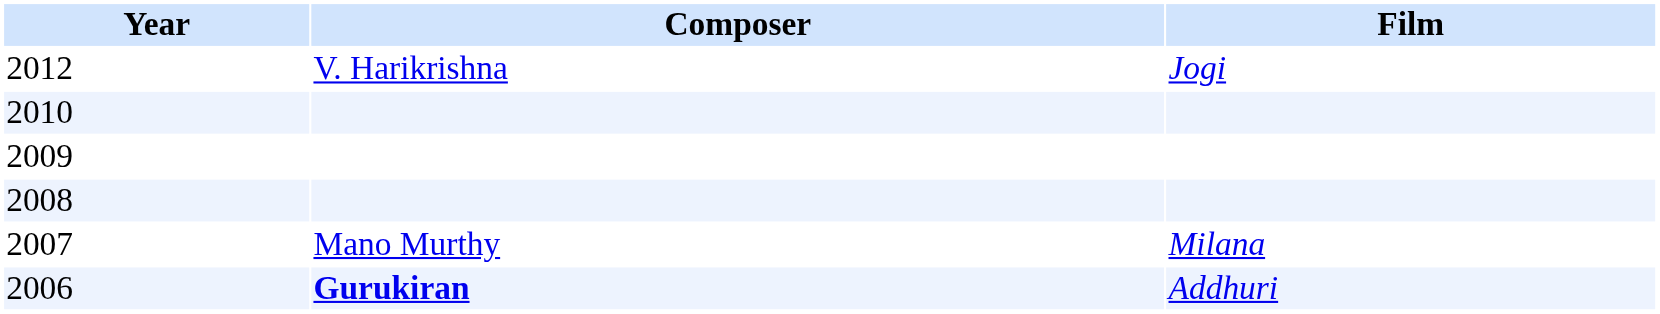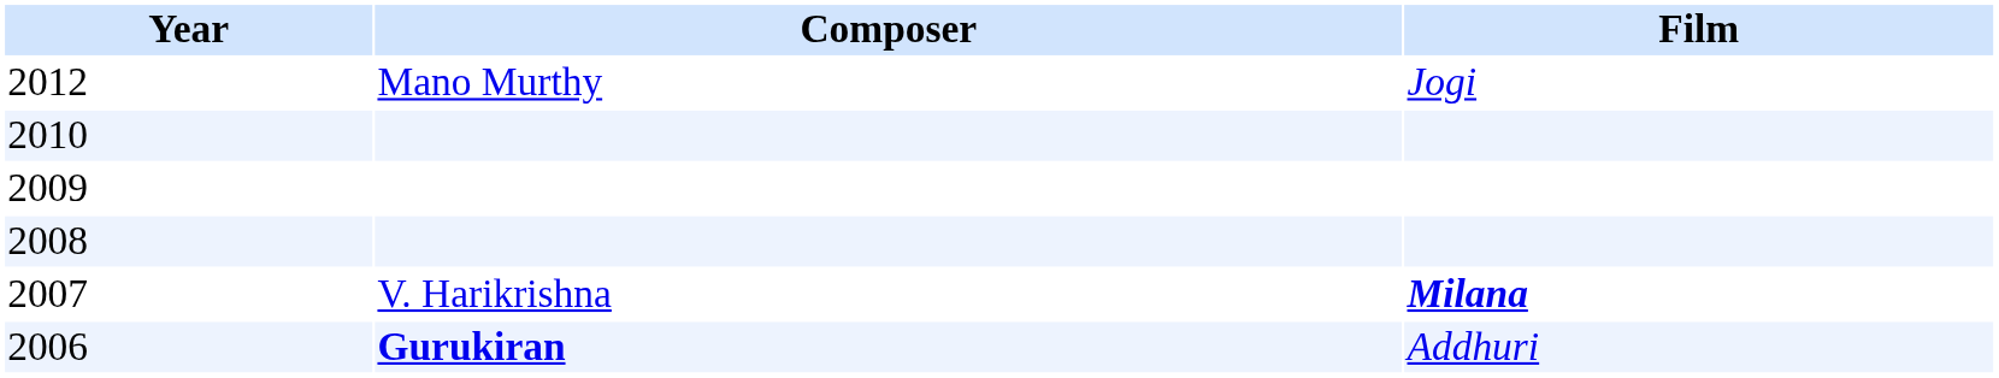2012 | Composer: V. Harikrishna -> Mano Murthy
2007 | Composer: Mano Murthy -> V. Harikrishna
2007 | Film: normal -> bold
